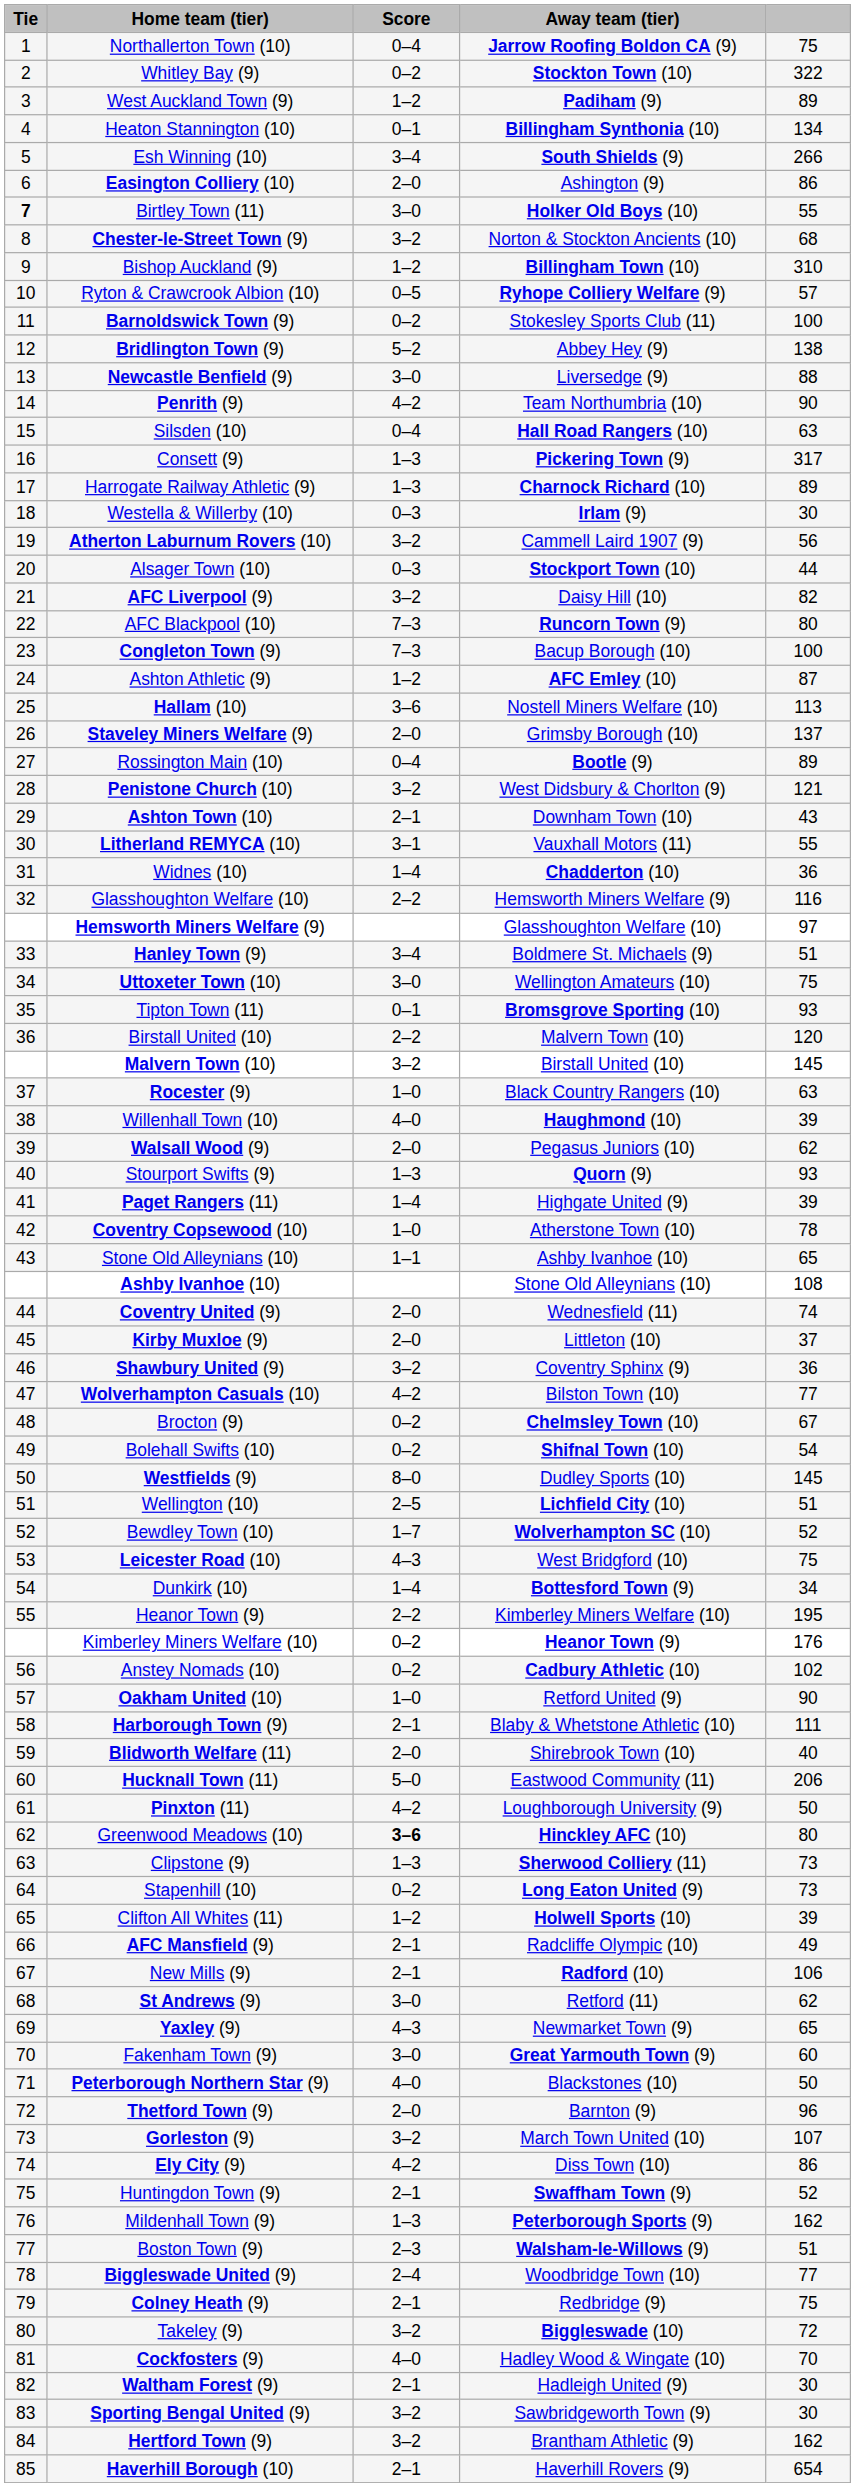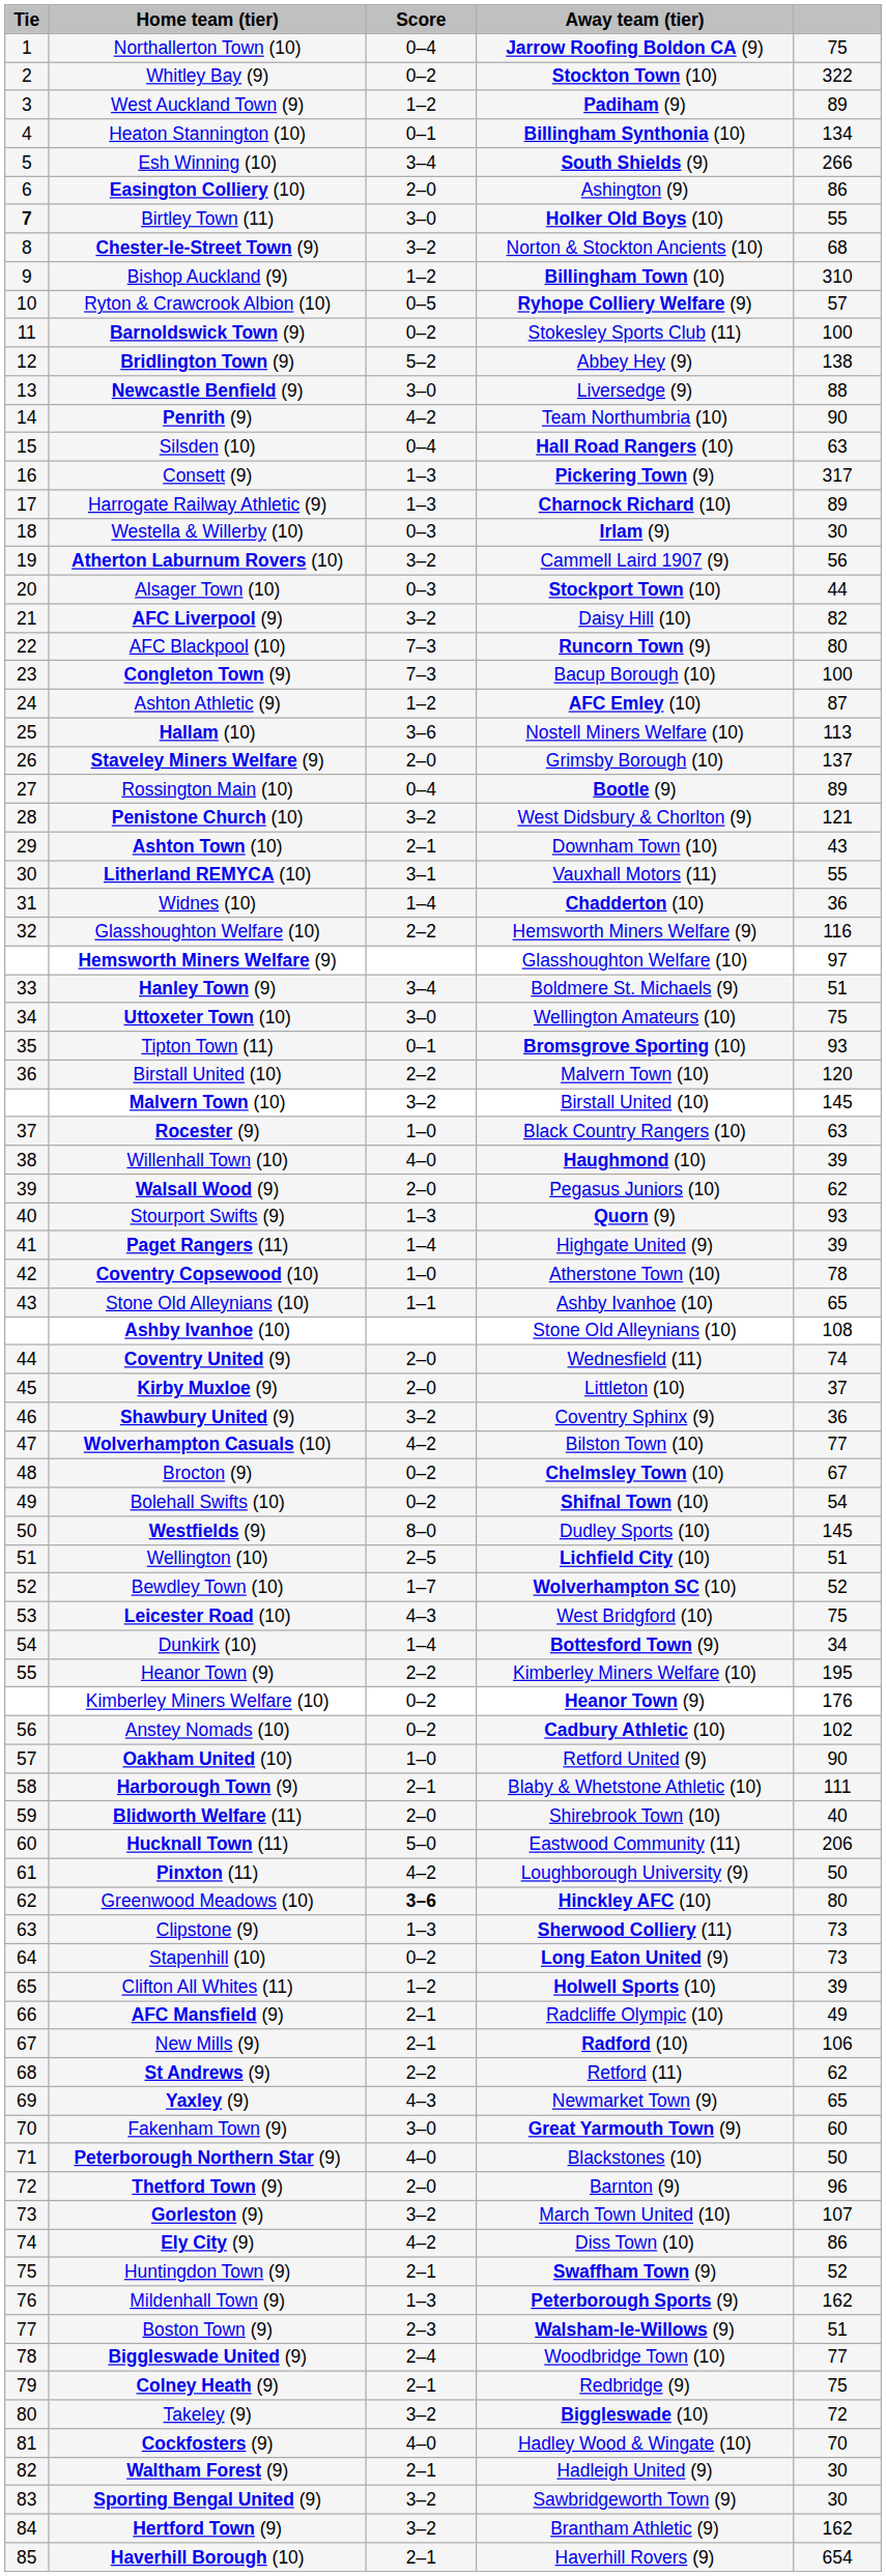St Andrews (9) | Score: 3–0 -> 2–2
